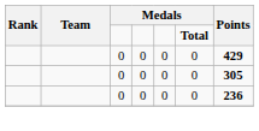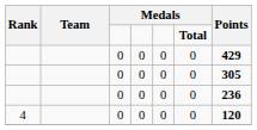+ row: 4 | 0 | 0 | 0 | 0 | 120
